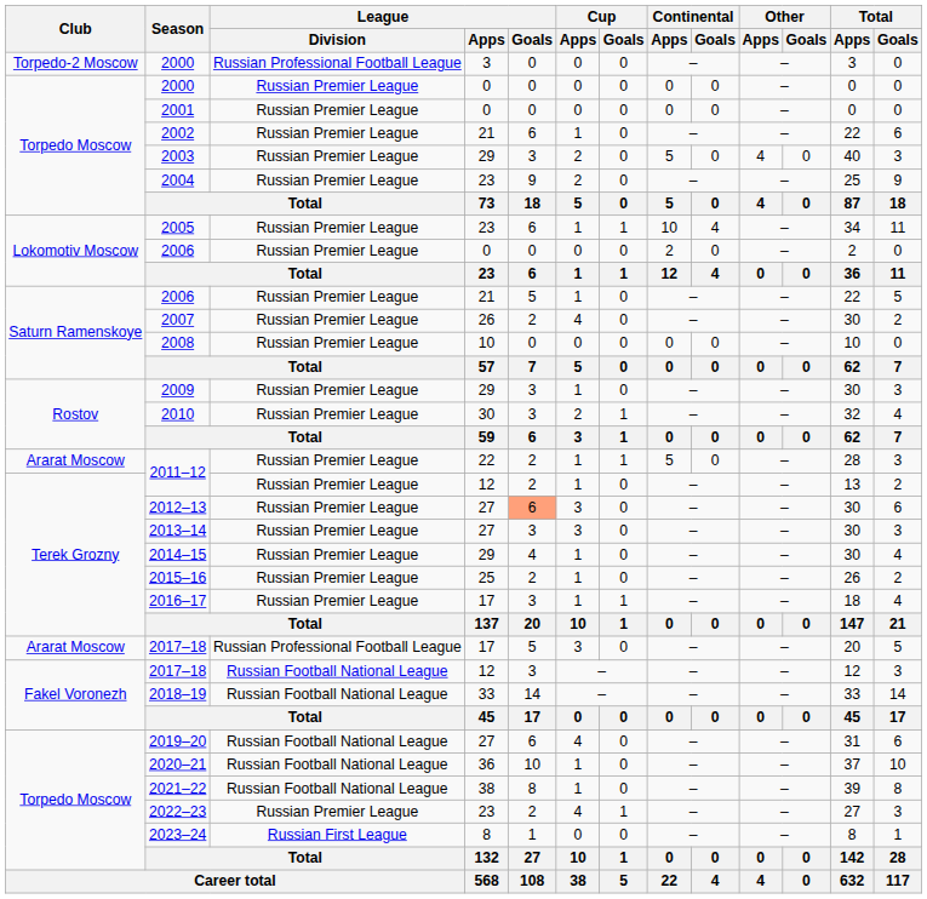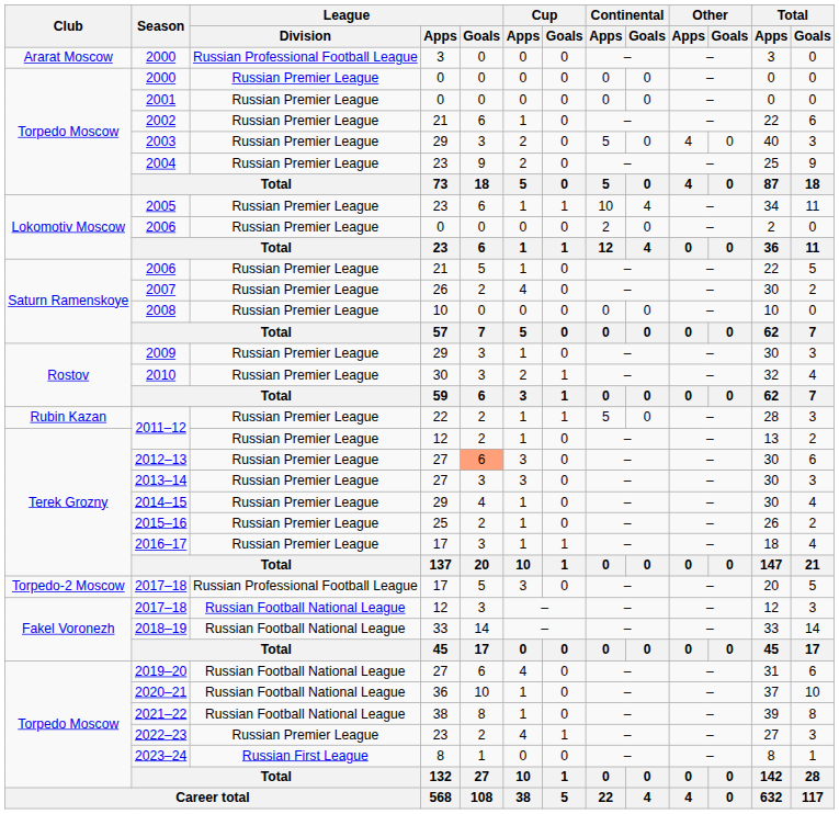2000 / 3 | Club: Torpedo-2 Moscow -> Ararat Moscow
2011–12 / 22 | Club: Ararat Moscow -> Rubin Kazan
2017–18 / 17 | Club: Ararat Moscow -> Torpedo-2 Moscow
